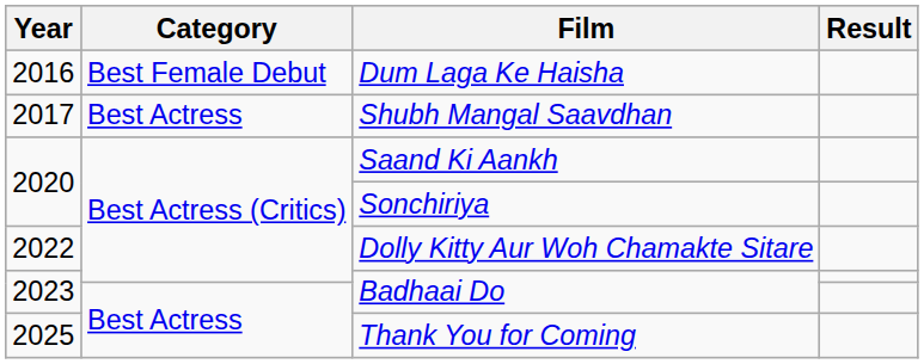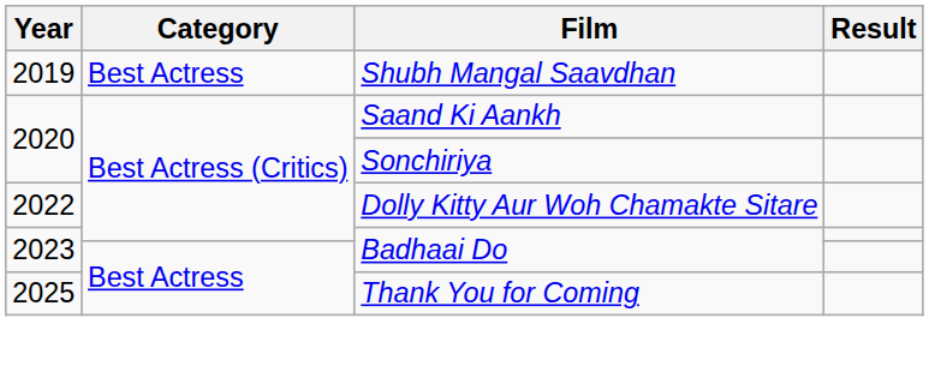- row: 2016 | Best Female Debut | Dum Laga Ke Haisha
Shubh Mangal Saavdhan | Year: 2017 -> 2019
